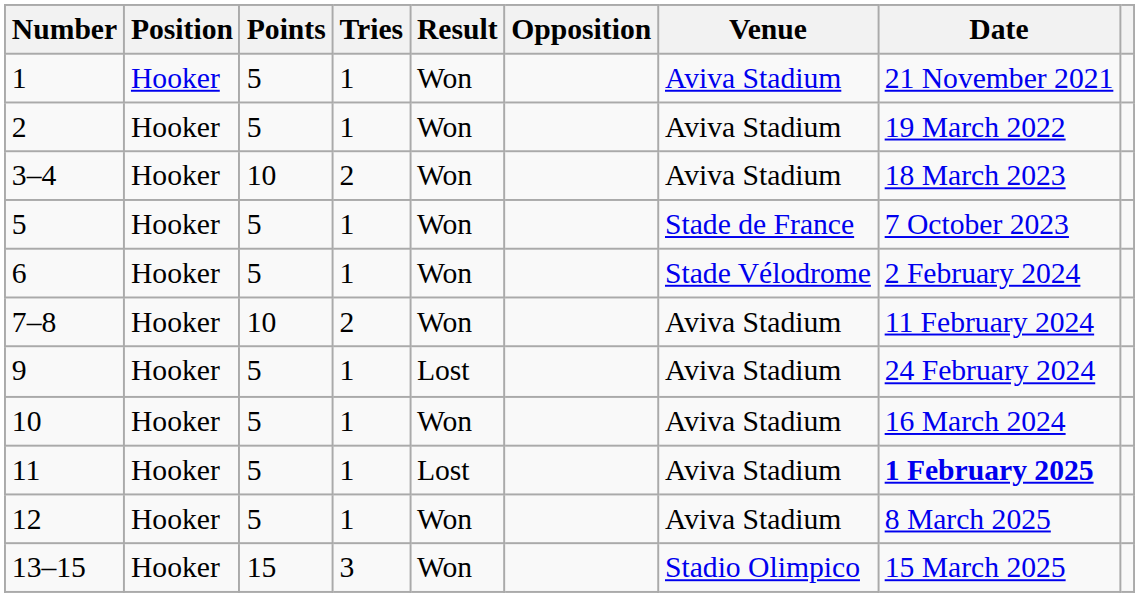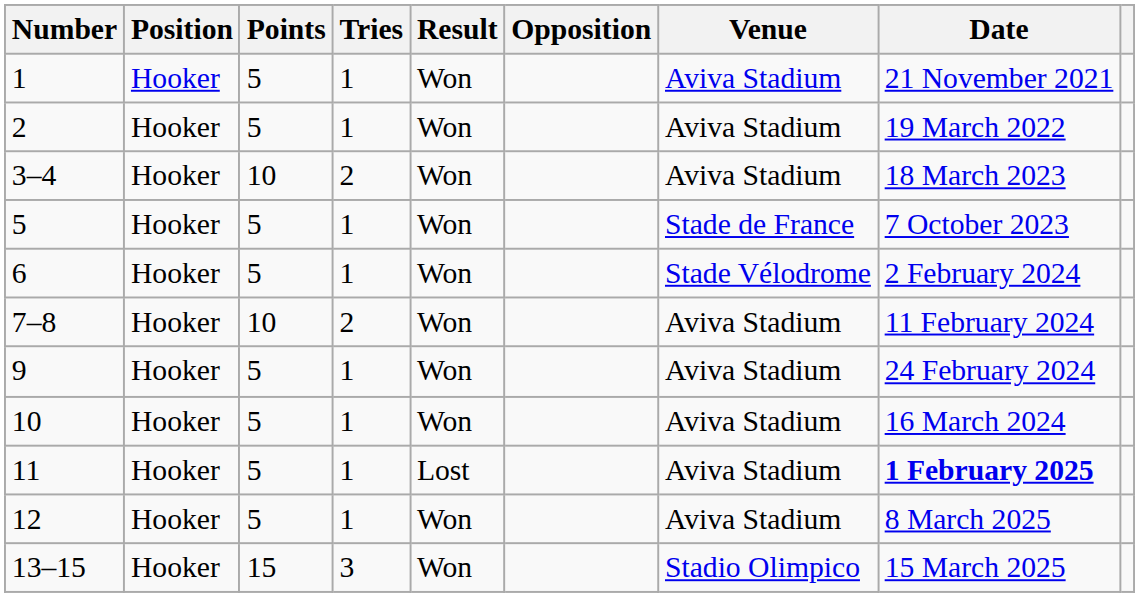9 | Result: Lost -> Won
